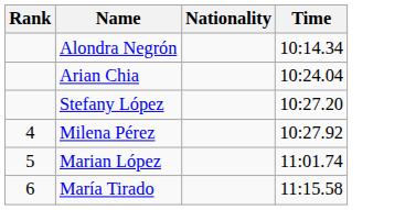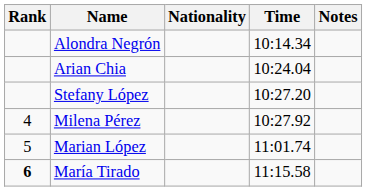+ column: Notes
María Tirado | Rank: normal -> bold
